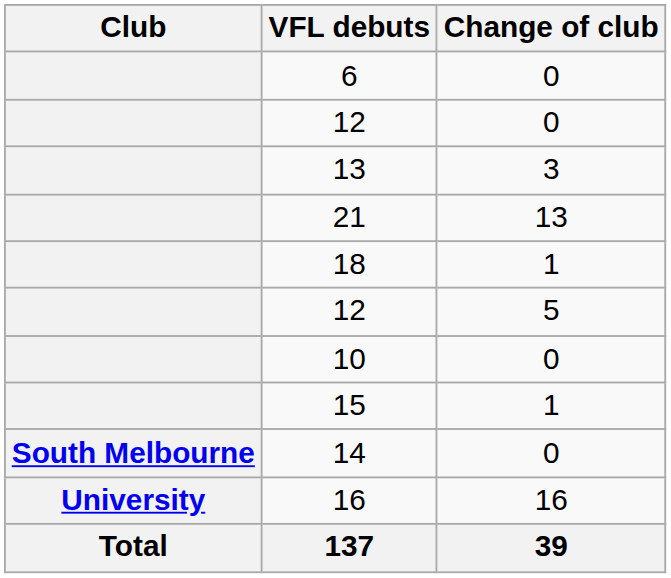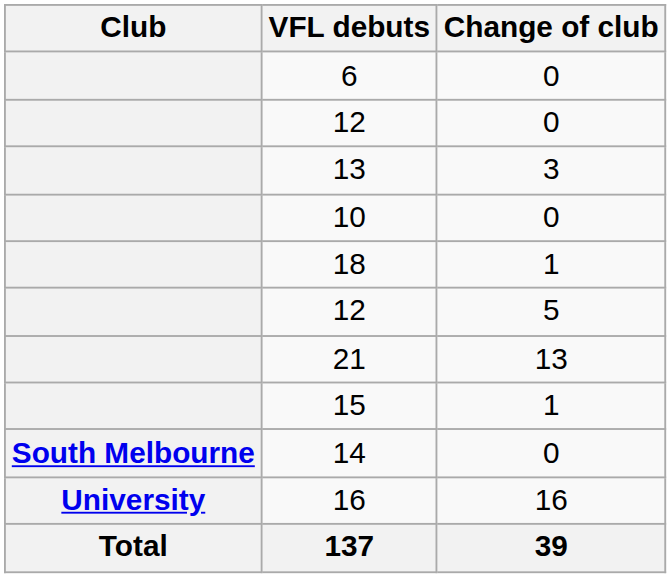rows swapped: 10 <-> 21
